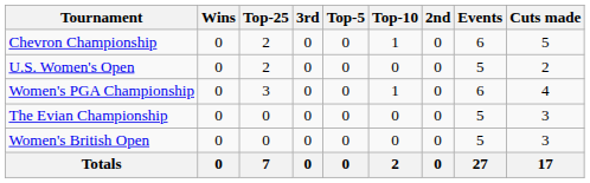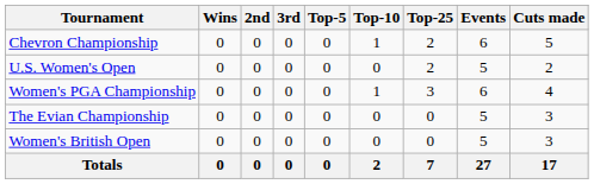columns swapped: 2nd <-> Top-25
